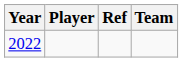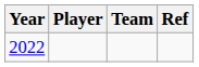columns swapped: Team <-> Ref
